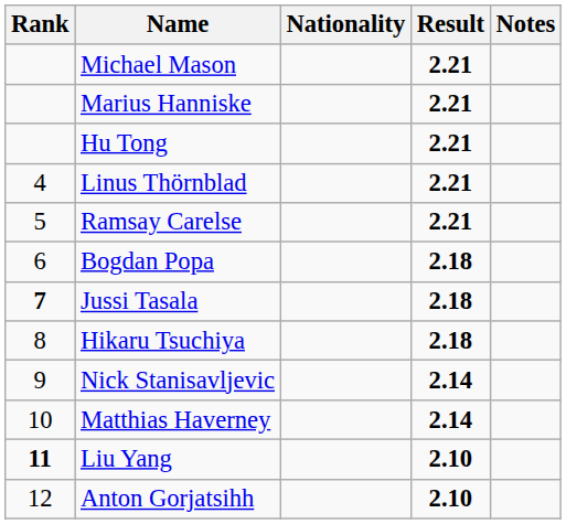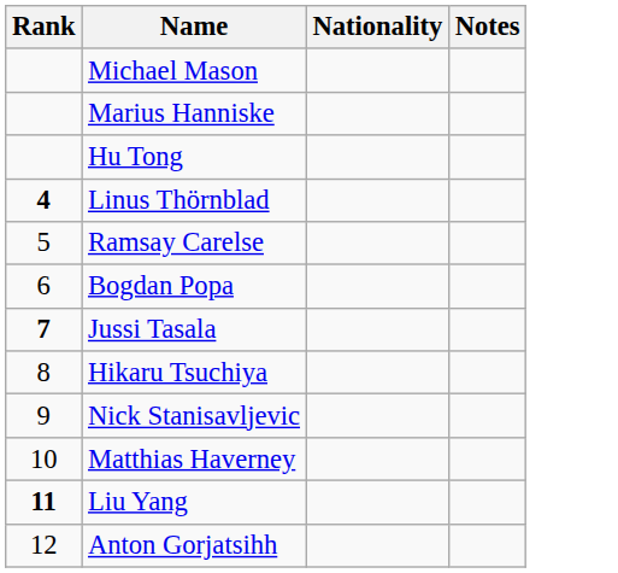- column: Result | 2.21 | 2.21 | 2.21 | 2.21 | 2.21 | 2.18 | 2.18 | 2.18 | 2.14 | 2.14 | 2.10 | 2.10
Linus Thörnblad | Rank: normal -> bold
